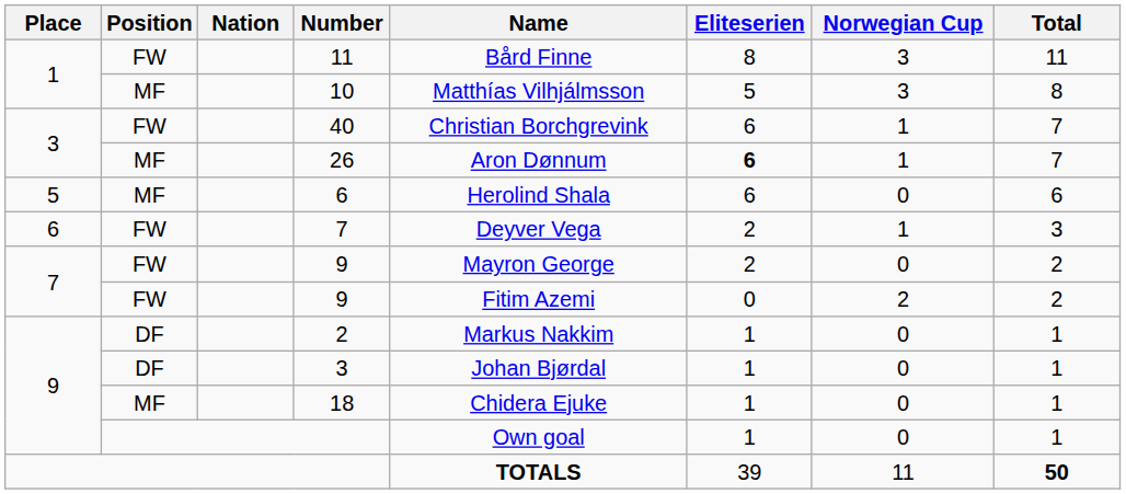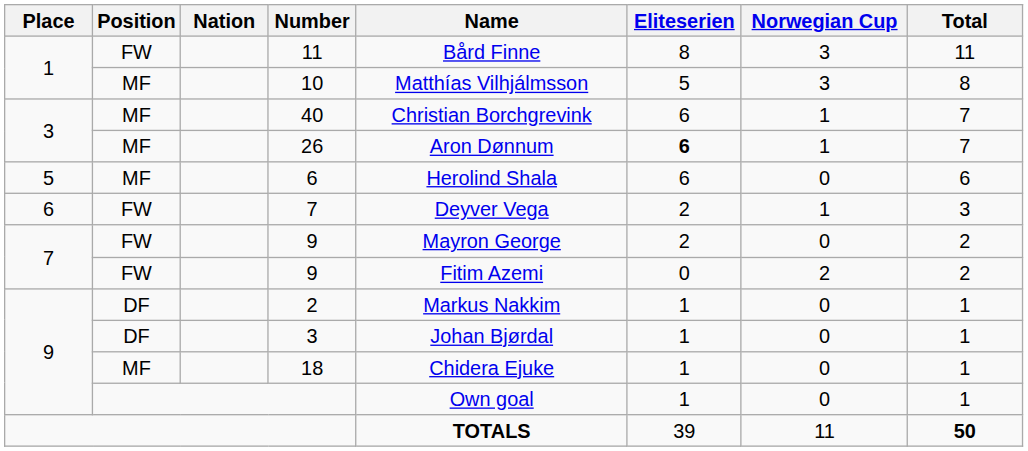40 | Position: FW -> MF
